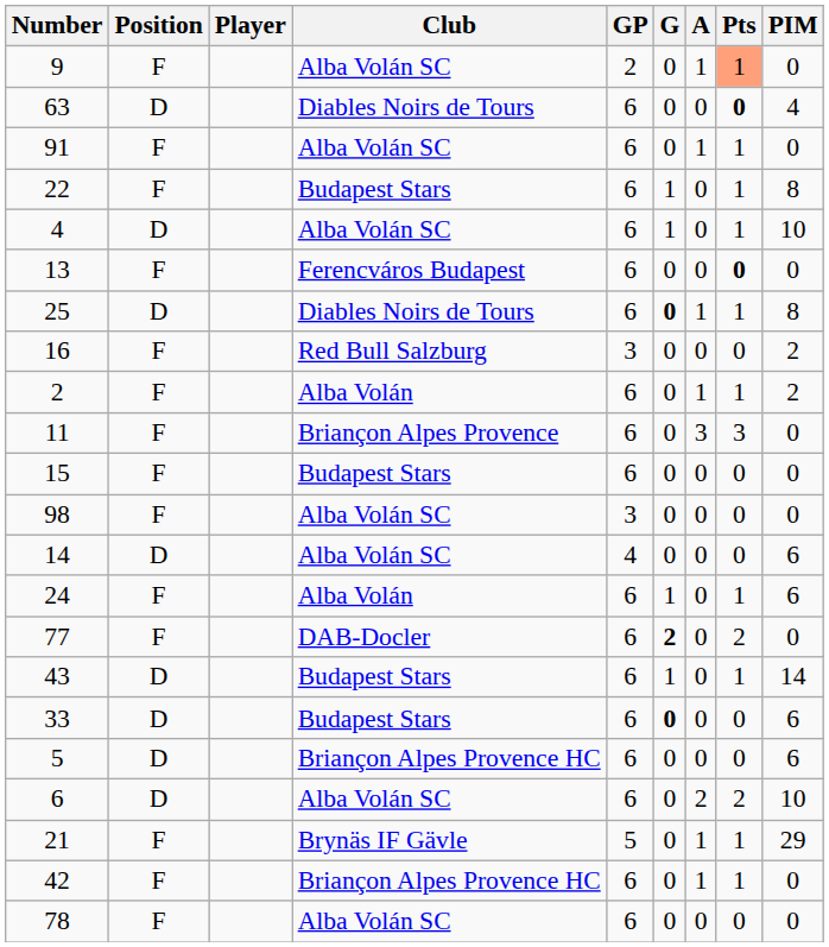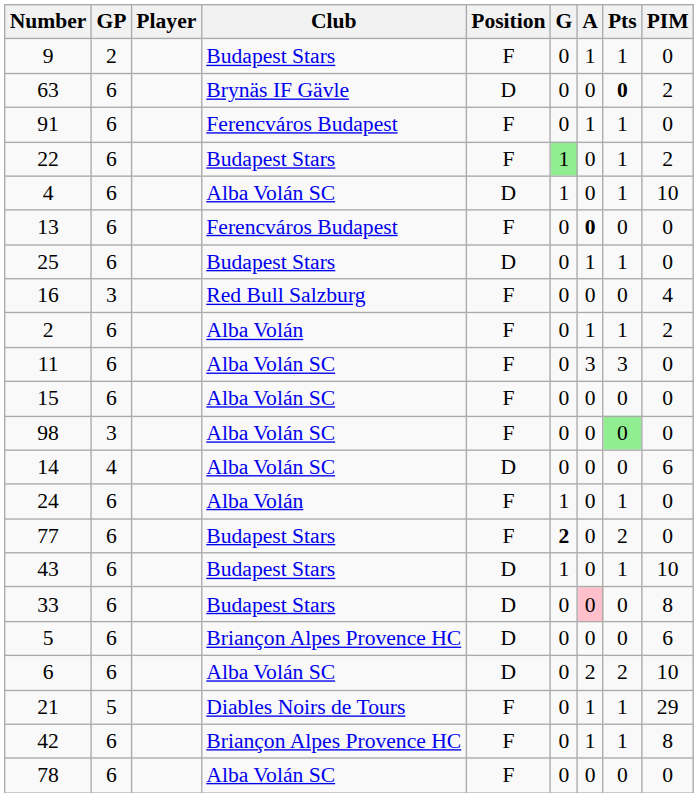columns swapped: Position <-> GP
9 | Club: Alba Volán SC -> Budapest Stars
9 | Pts: lightsalmon background -> no background
63 | Club: Diables Noirs de Tours -> Brynäs IF Gävle
63 | PIM: 4 -> 2
91 | Club: Alba Volán SC -> Ferencváros Budapest
22 | G: no background -> lightgreen background
22 | PIM: 8 -> 2
13 | A: normal -> bold
13 | Pts: bold -> normal
25 | Club: Diables Noirs de Tours -> Budapest Stars
25 | G: bold -> normal
25 | PIM: 8 -> 0
16 | PIM: 2 -> 4
11 | Club: Briançon Alpes Provence -> Alba Volán SC
15 | Club: Budapest Stars -> Alba Volán SC
98 | Pts: no background -> lightgreen background
24 | PIM: 6 -> 0
77 | Club: DAB-Docler -> Budapest Stars
43 | PIM: 14 -> 10
33 | G: bold -> normal
33 | A: no background -> pink background
33 | PIM: 6 -> 8
21 | Club: Brynäs IF Gävle -> Diables Noirs de Tours
42 | PIM: 0 -> 8
